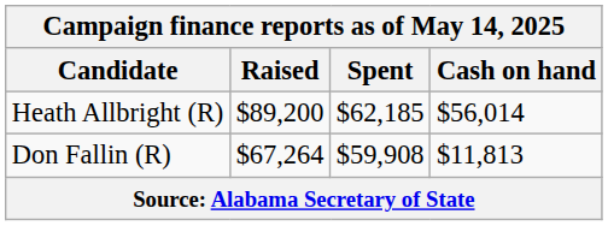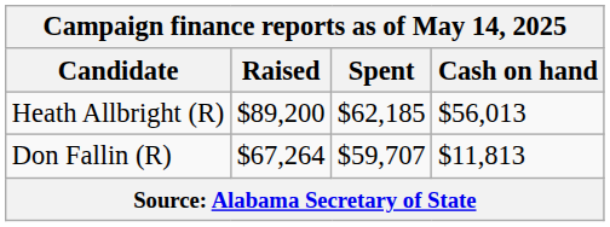Heath Allbright (R) | Cash on hand: $56,014 -> $56,013
Don Fallin (R) | Spent: $59,908 -> $59,707
